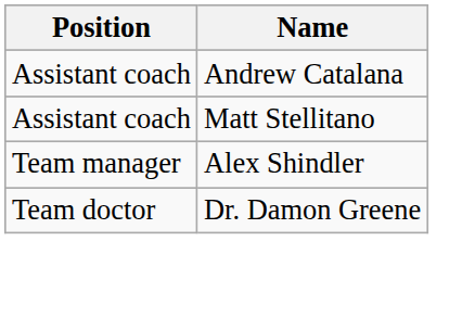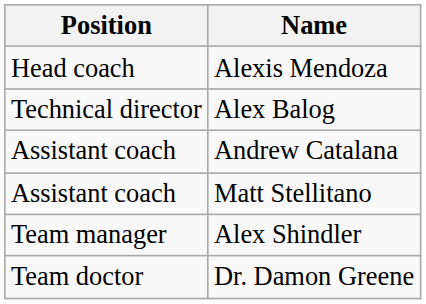+ row: Head coach | Alexis Mendoza
+ row: Technical director | Alex Balog
